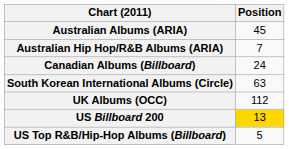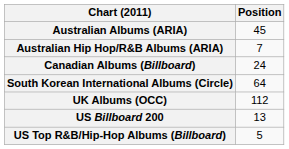South Korean International Albums (Circle) | Position: 63 -> 64
US Billboard 200 | Position: gold background -> no background
